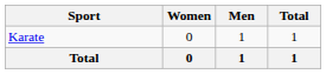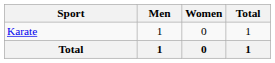columns swapped: Men <-> Women
